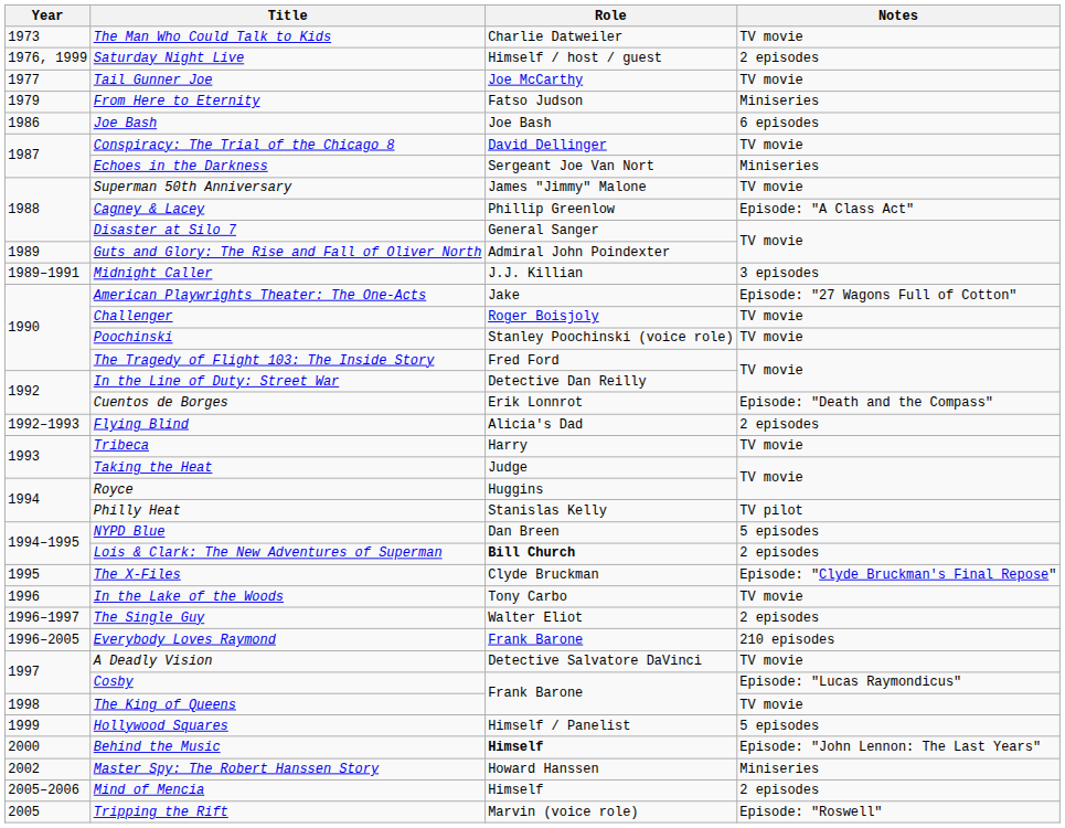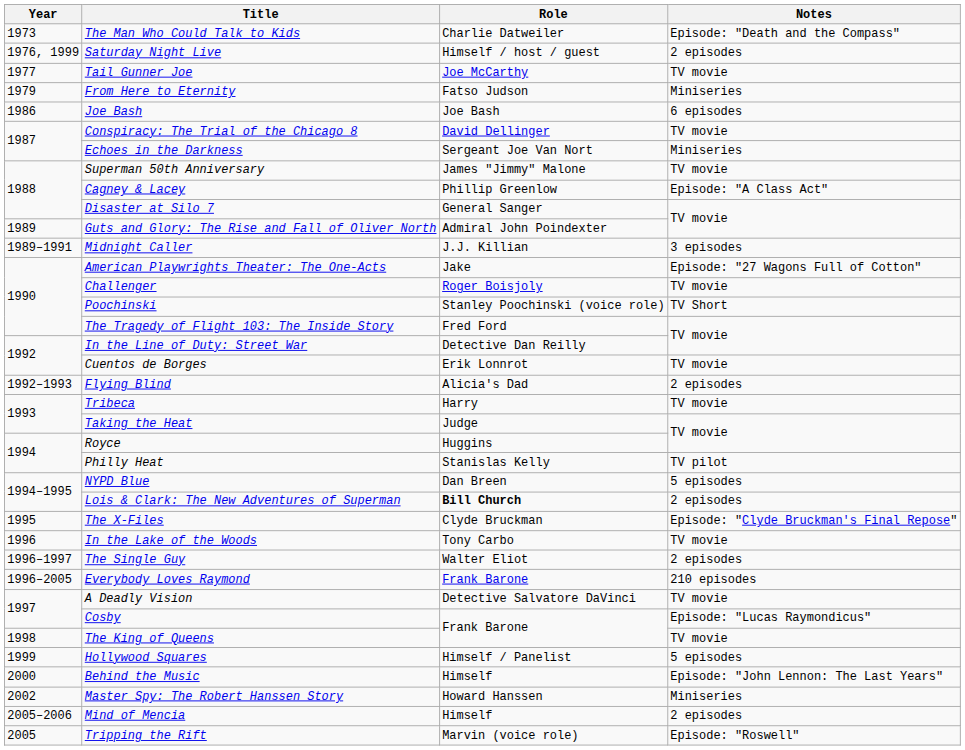The Man Who Could Talk to Kids | Notes: TV movie -> Episode: "Death and the Compass"
Poochinski | Notes: TV movie -> TV Short
Cuentos de Borges | Notes: Episode: "Death and the Compass" -> TV movie
Behind the Music | Role: bold -> normal
